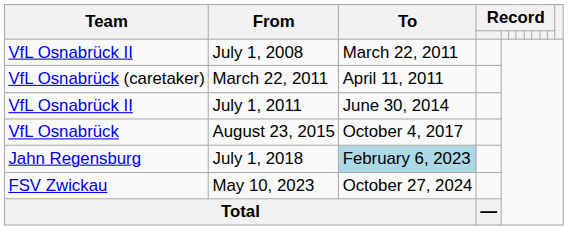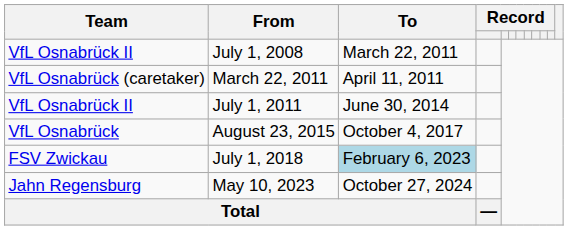July 1, 2018 | Team: Jahn Regensburg -> FSV Zwickau
May 10, 2023 | Team: FSV Zwickau -> Jahn Regensburg
